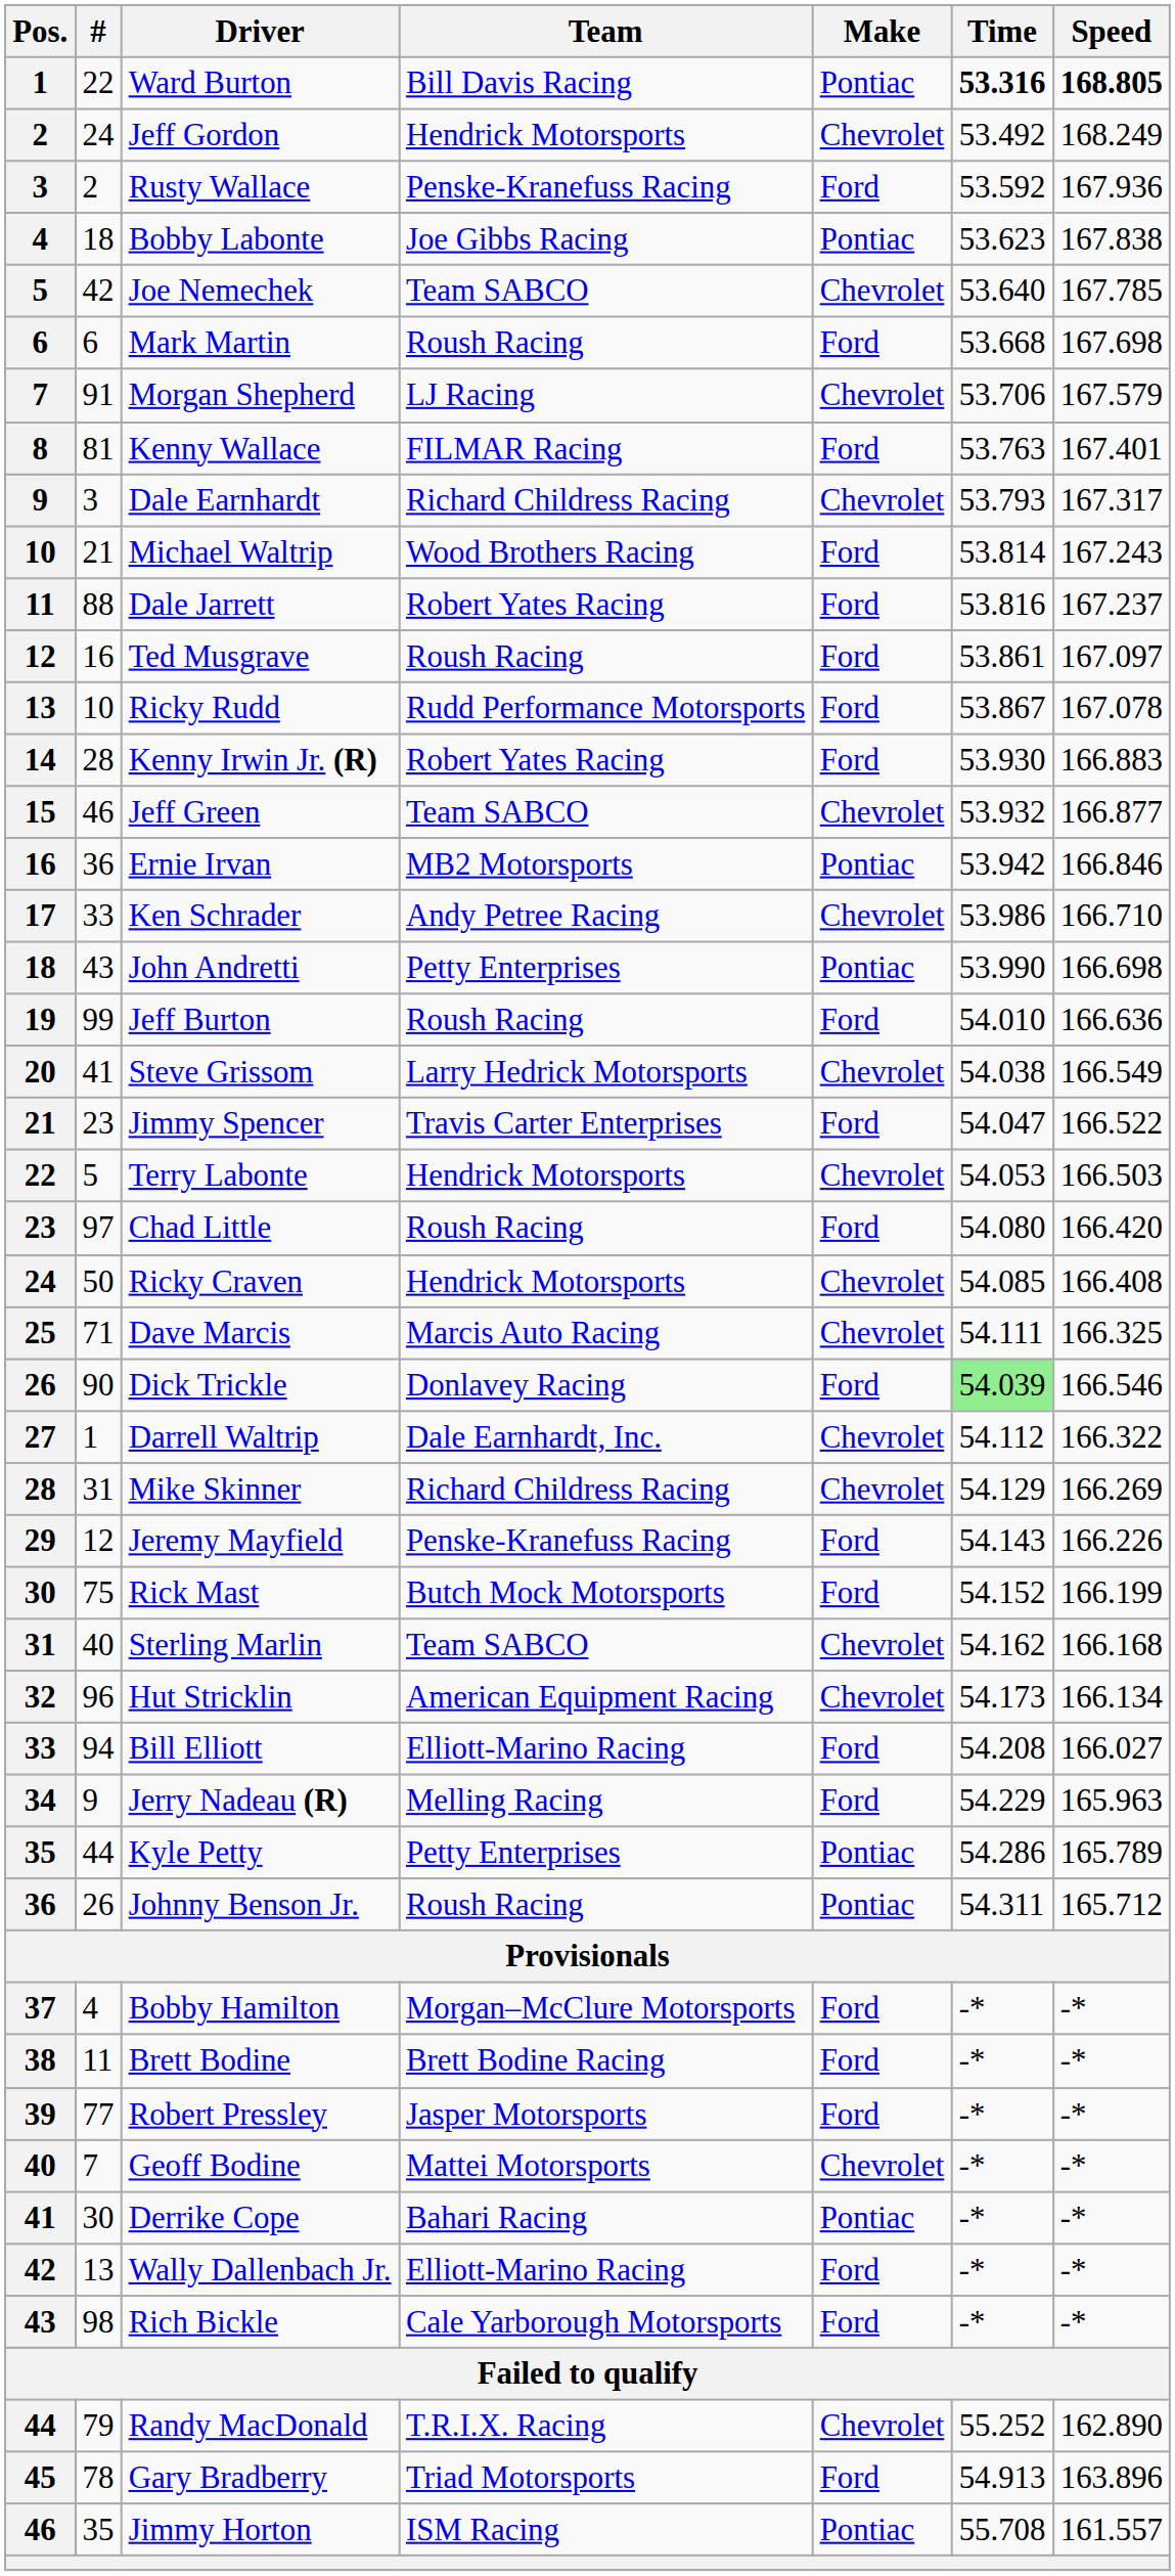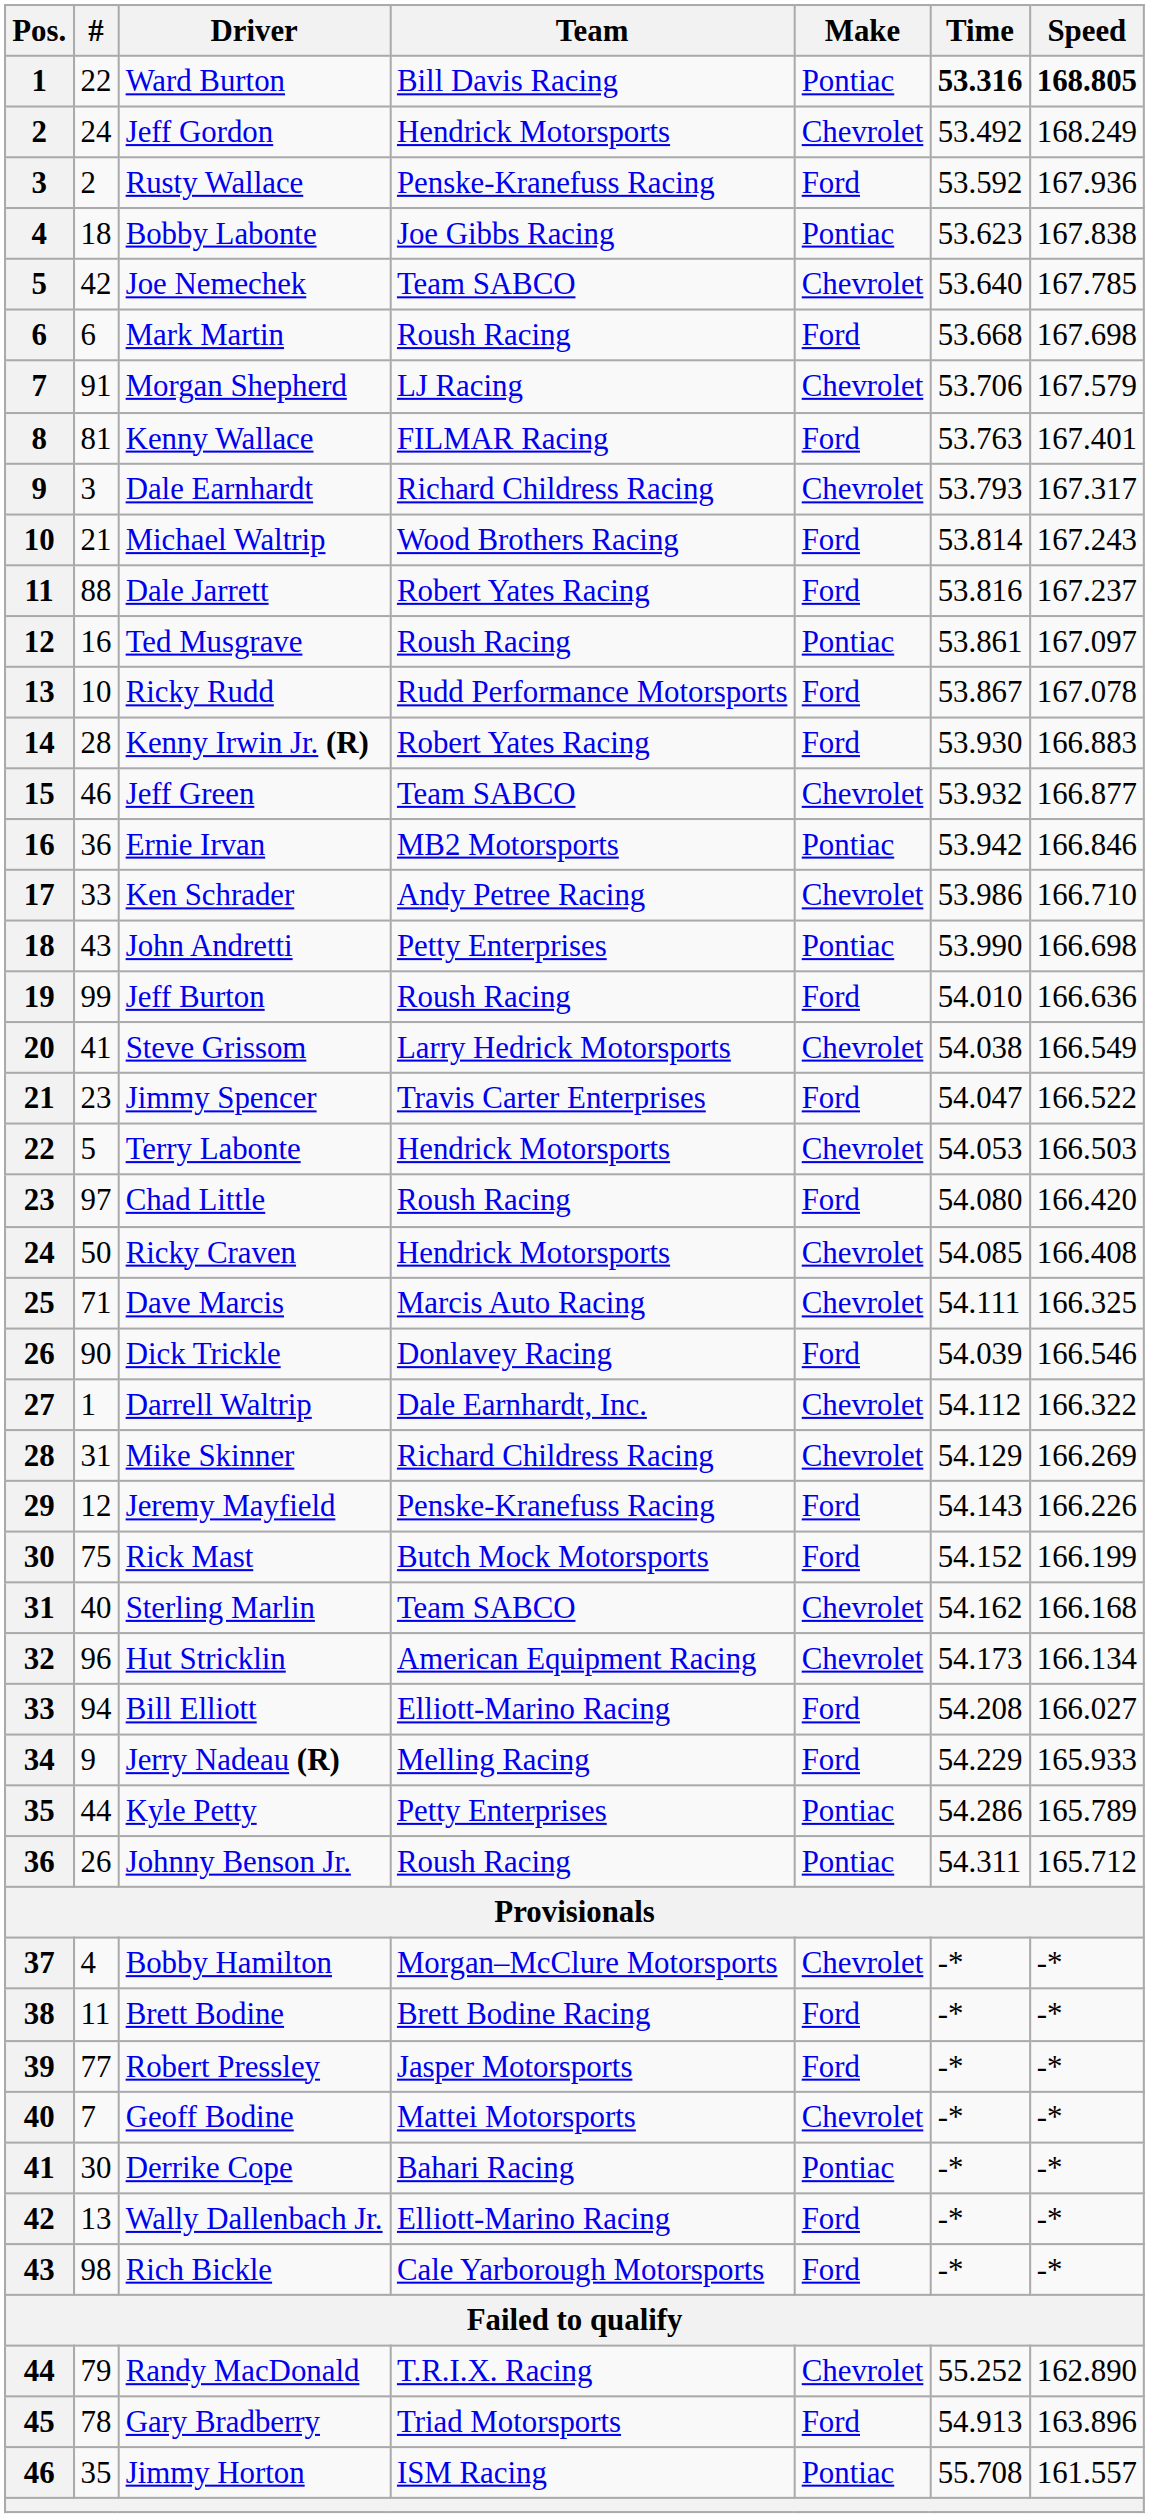Ted Musgrave | Make: Ford -> Pontiac
Dick Trickle | Time: lightgreen background -> no background
Jerry Nadeau (R) | Speed: 165.963 -> 165.933
Bobby Hamilton | Make: Ford -> Chevrolet
